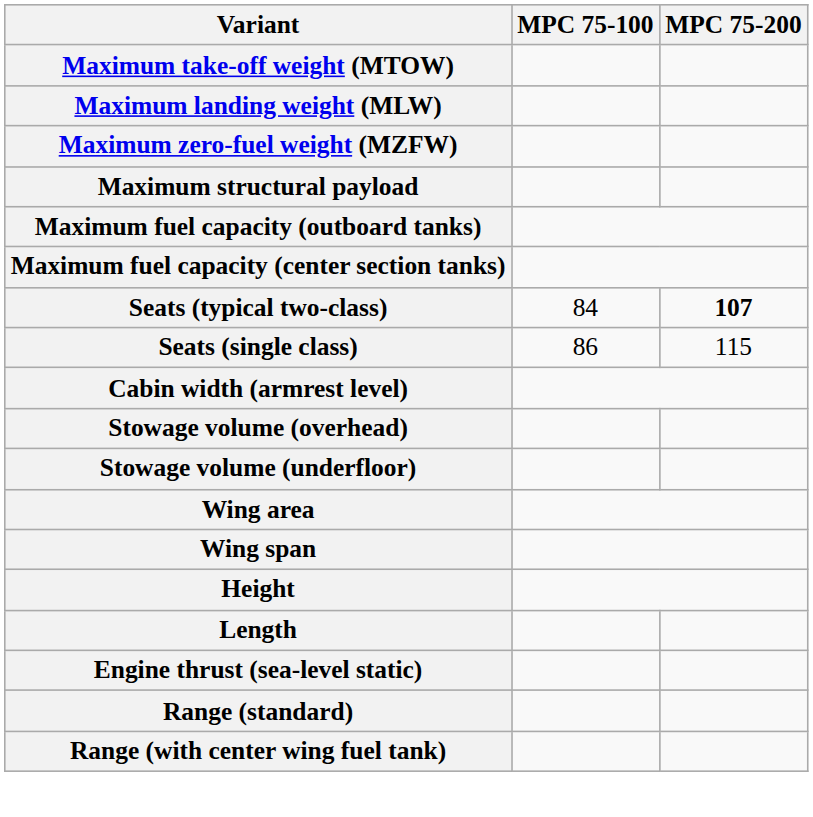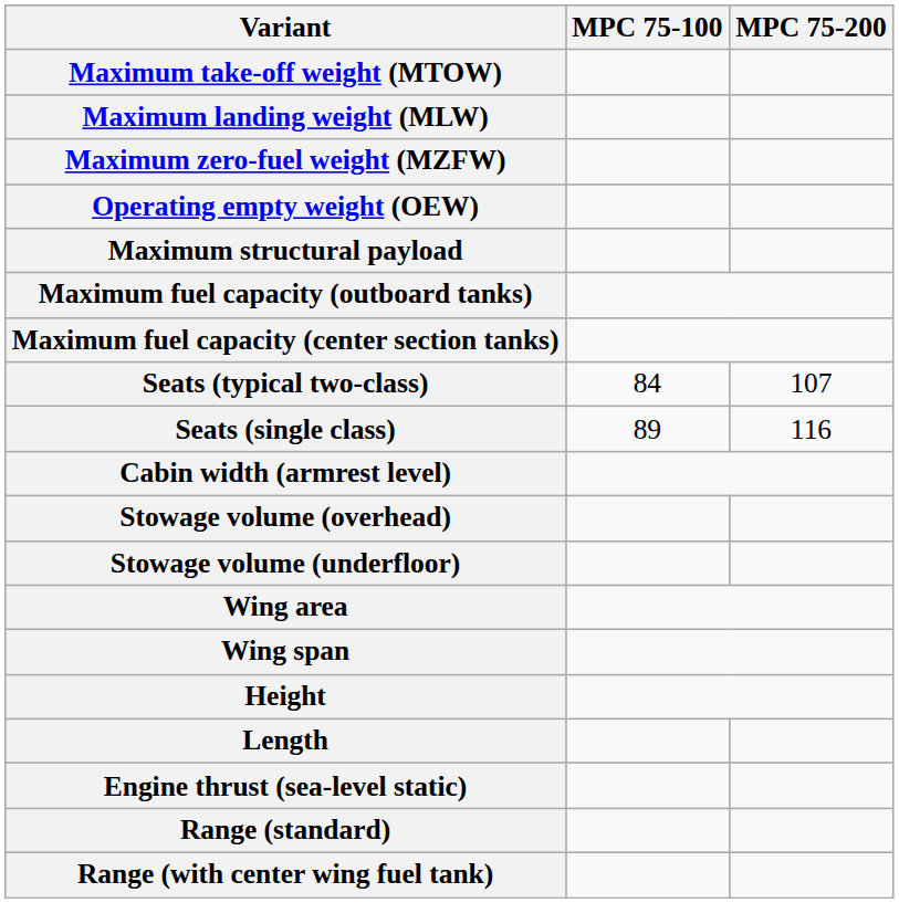+ row: Operating empty weight (OEW)
Seats (typical two-class) | MPC 75-200: bold -> normal
Seats (single class) | MPC 75-100: 86 -> 89
Seats (single class) | MPC 75-200: 115 -> 116
